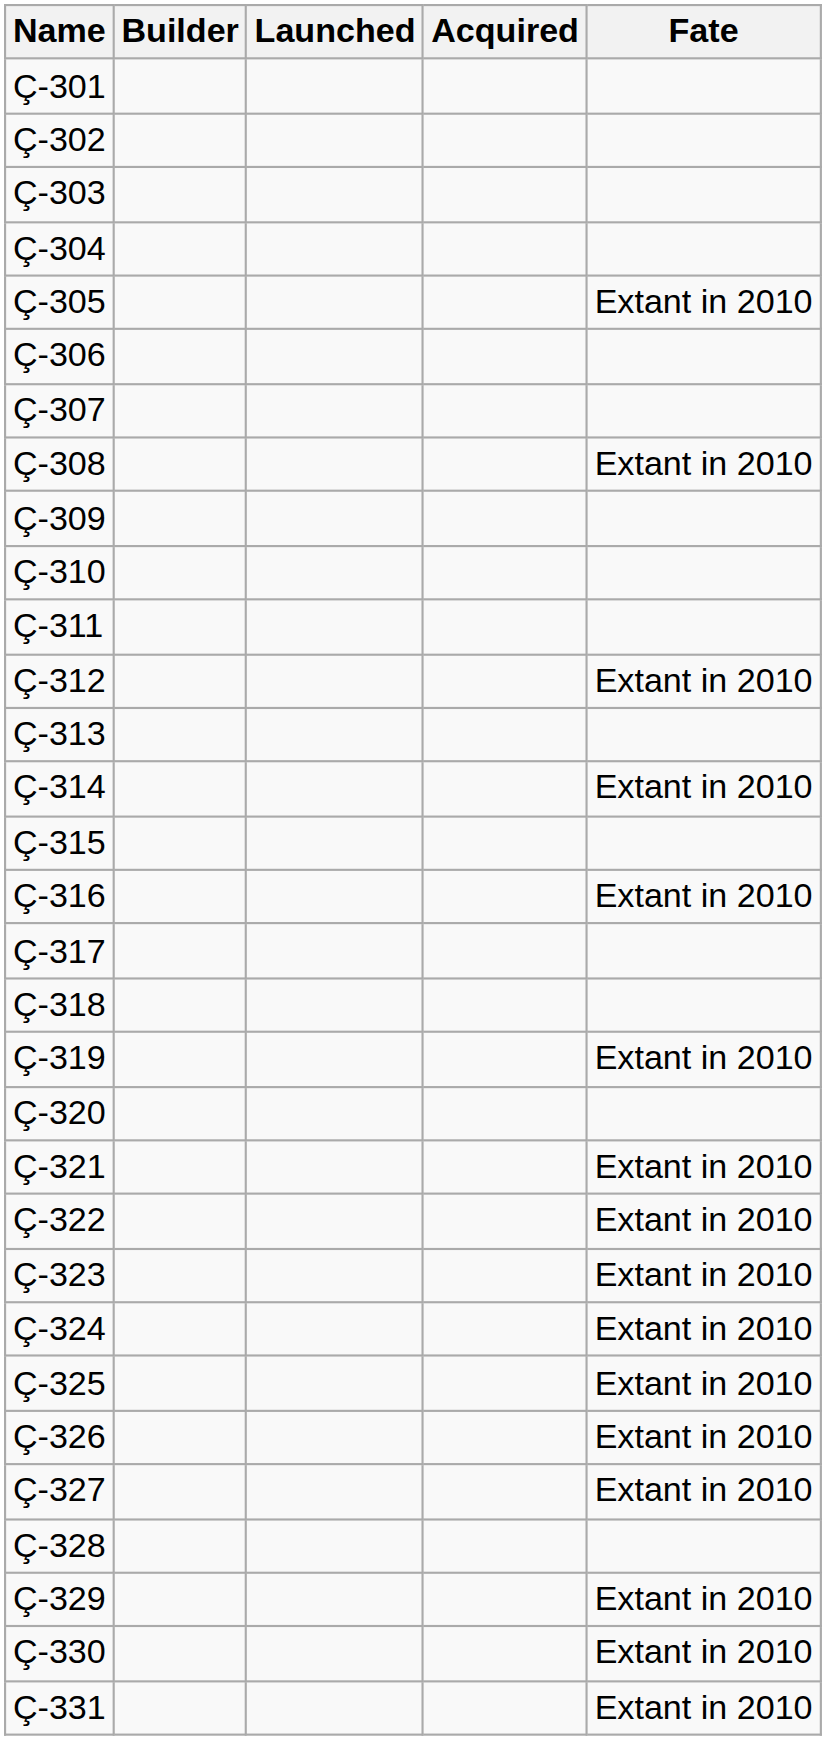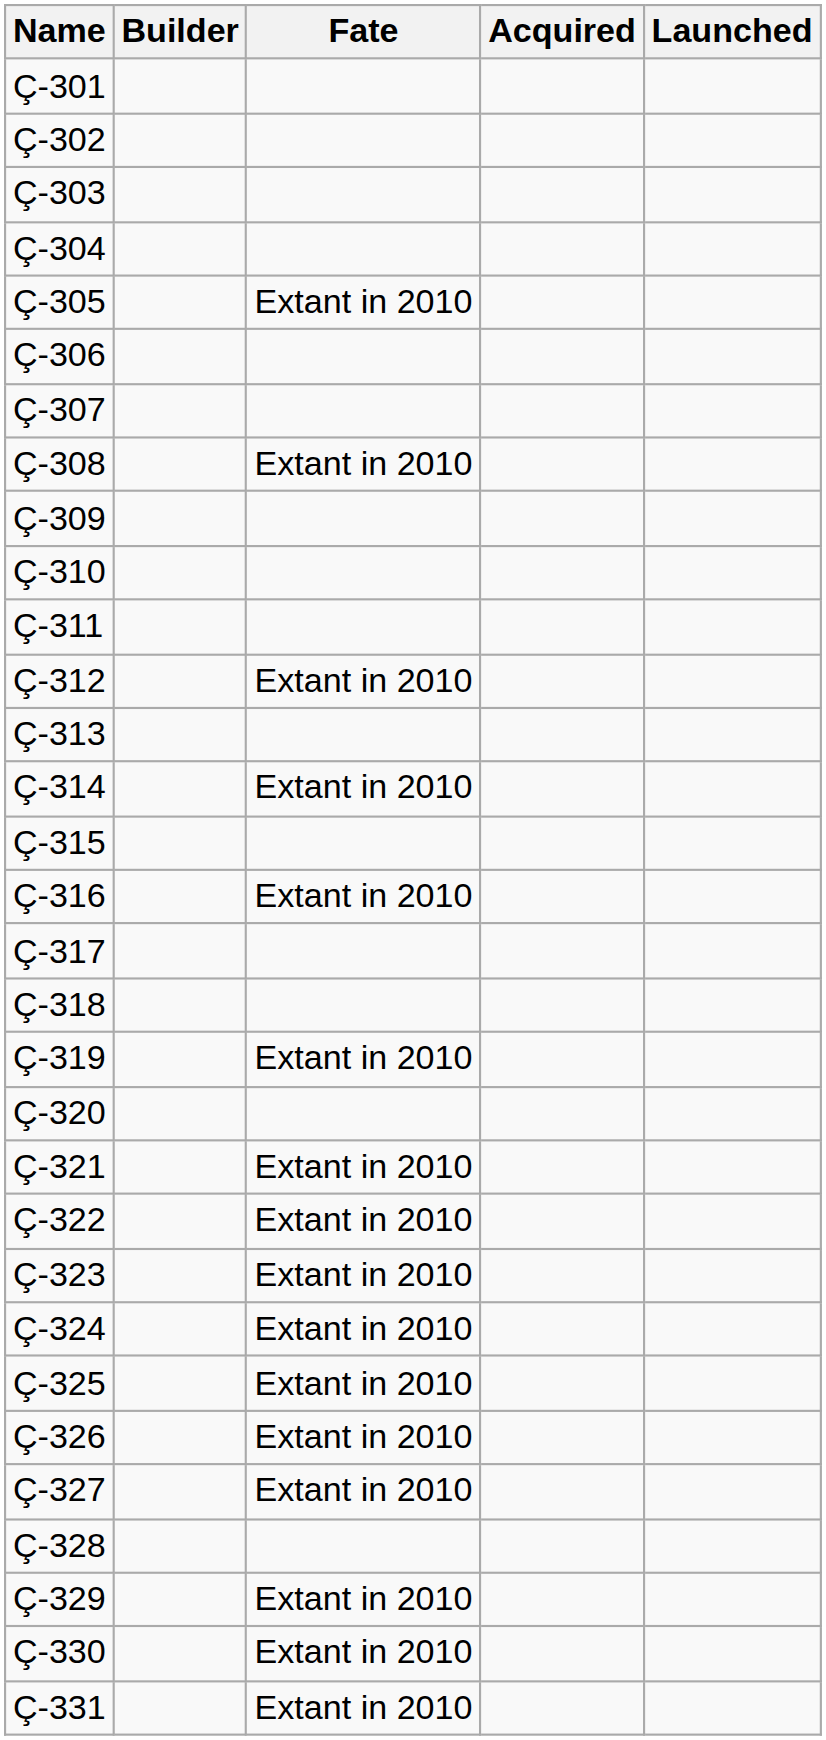columns swapped: Launched <-> Fate
